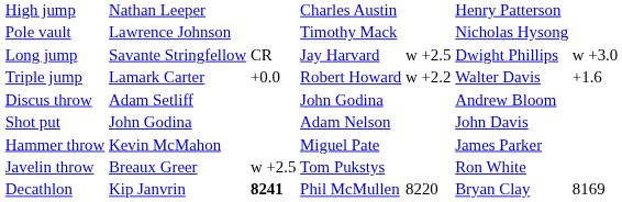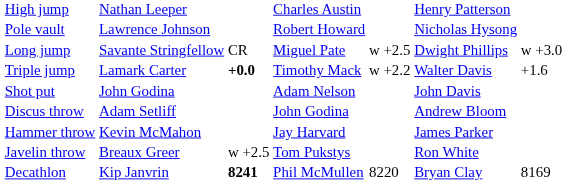Pole vault | column 4: Timothy Mack -> Robert Howard
Long jump | column 4: Jay Harvard -> Miguel Pate
Triple jump | column 3: normal -> bold
Triple jump | column 4: Robert Howard -> Timothy Mack
rows swapped: Shot put <-> Discus throw
Hammer throw | column 4: Miguel Pate -> Jay Harvard
